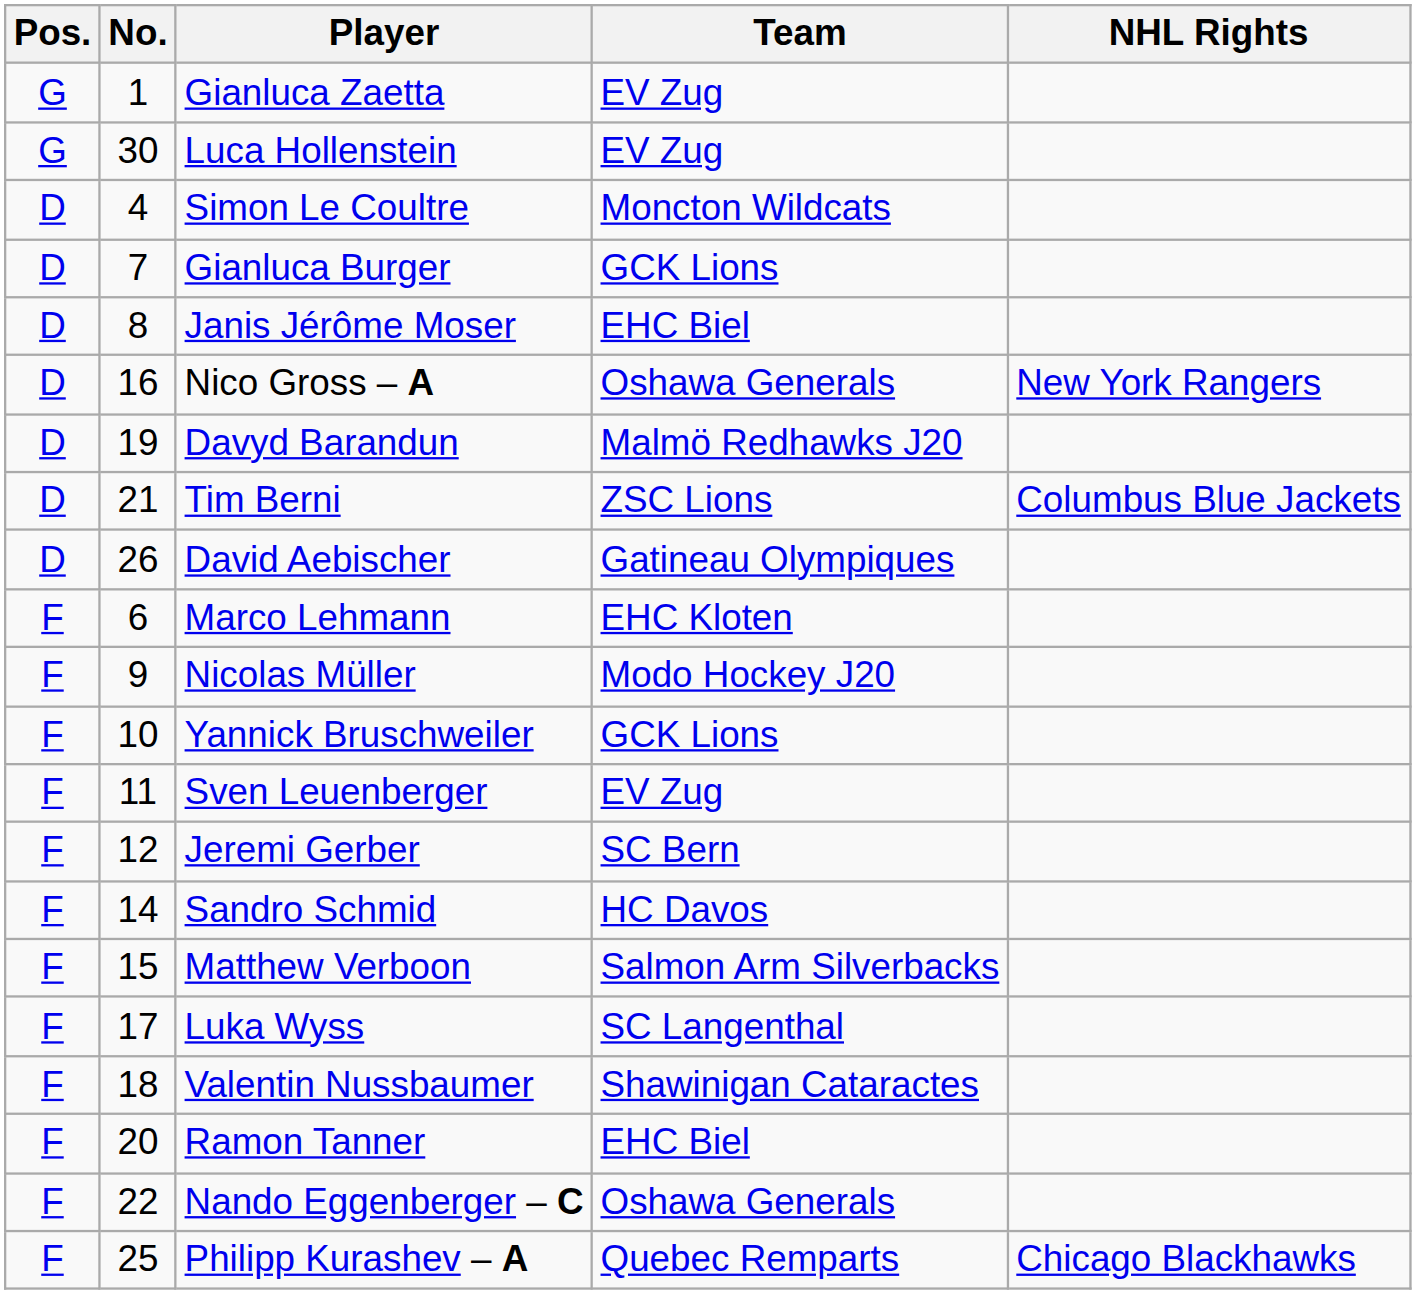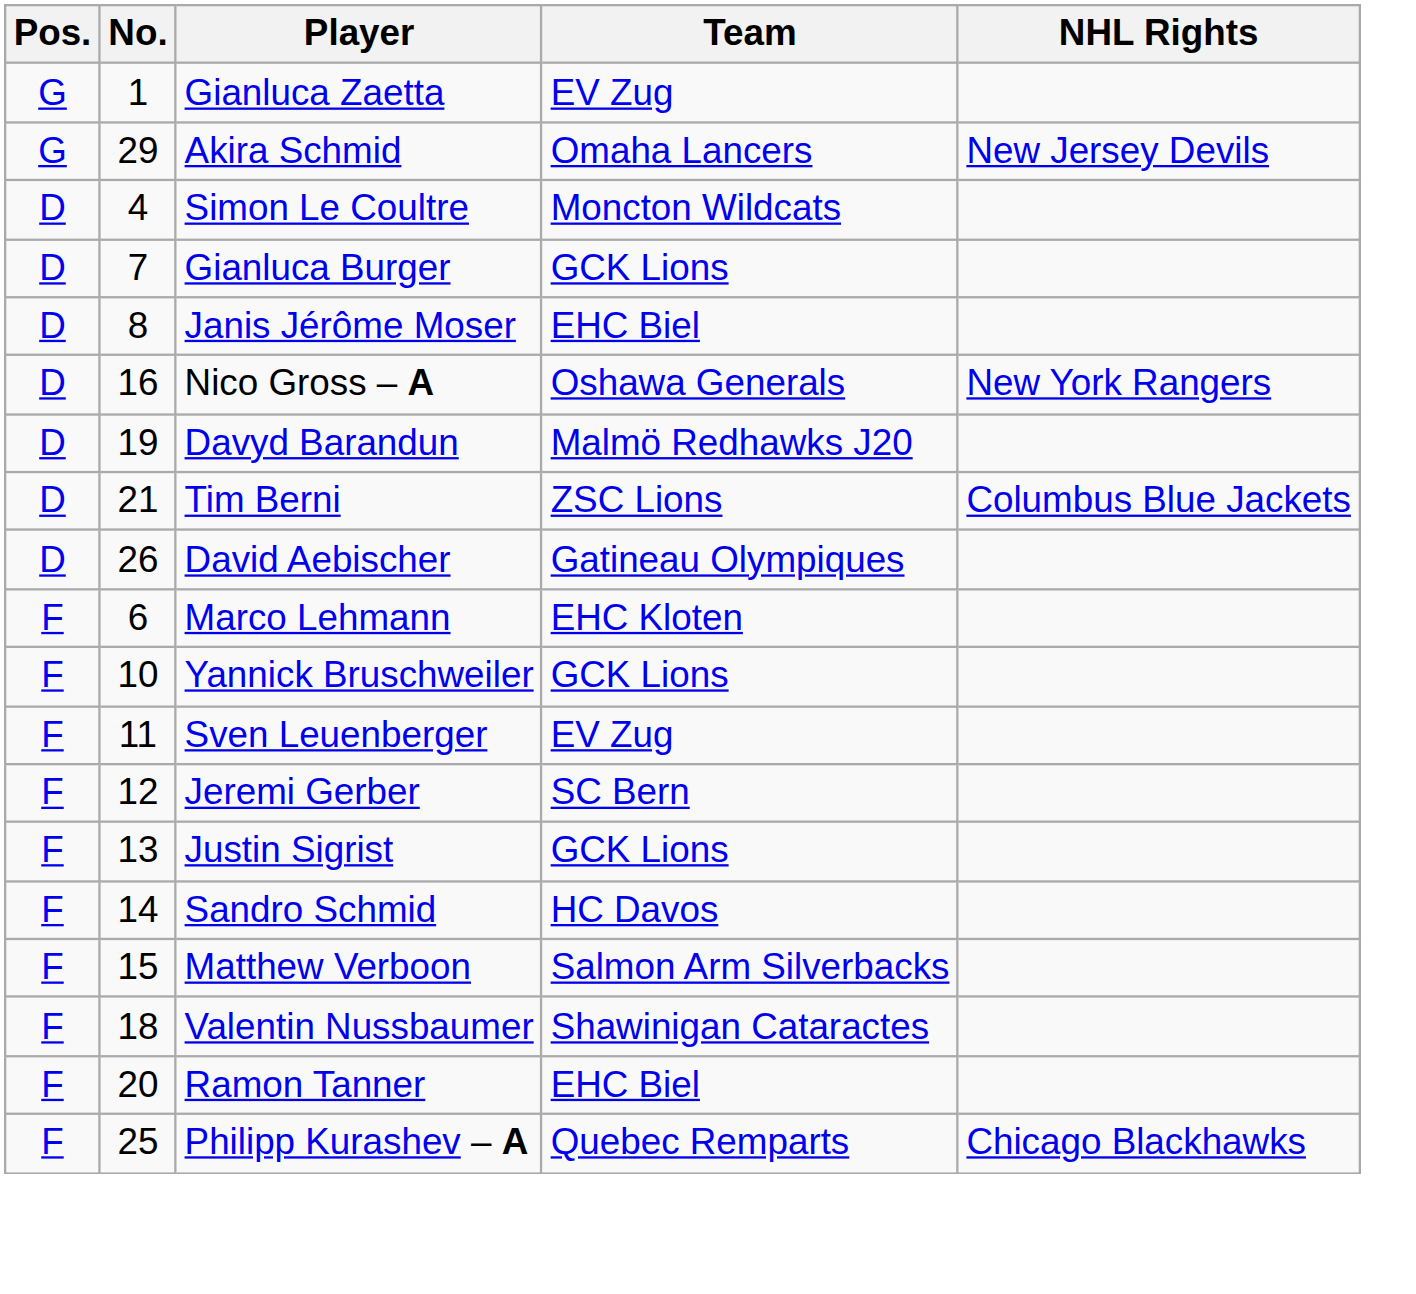+ row: G | 29 | Akira Schmid | Omaha Lancers | New Jersey Devils
- row: G | 30 | Luca Hollenstein | EV Zug
- row: F | 9 | Nicolas Müller | Modo Hockey J20
+ row: F | 13 | Justin Sigrist | GCK Lions
- row: F | 17 | Luka Wyss | SC Langenthal
- row: F | 22 | Nando Eggenberger – C | Oshawa Generals
